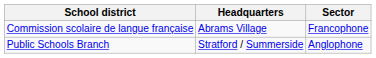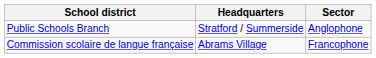rows swapped: Commission scolaire de langue française <-> Public Schools Branch
